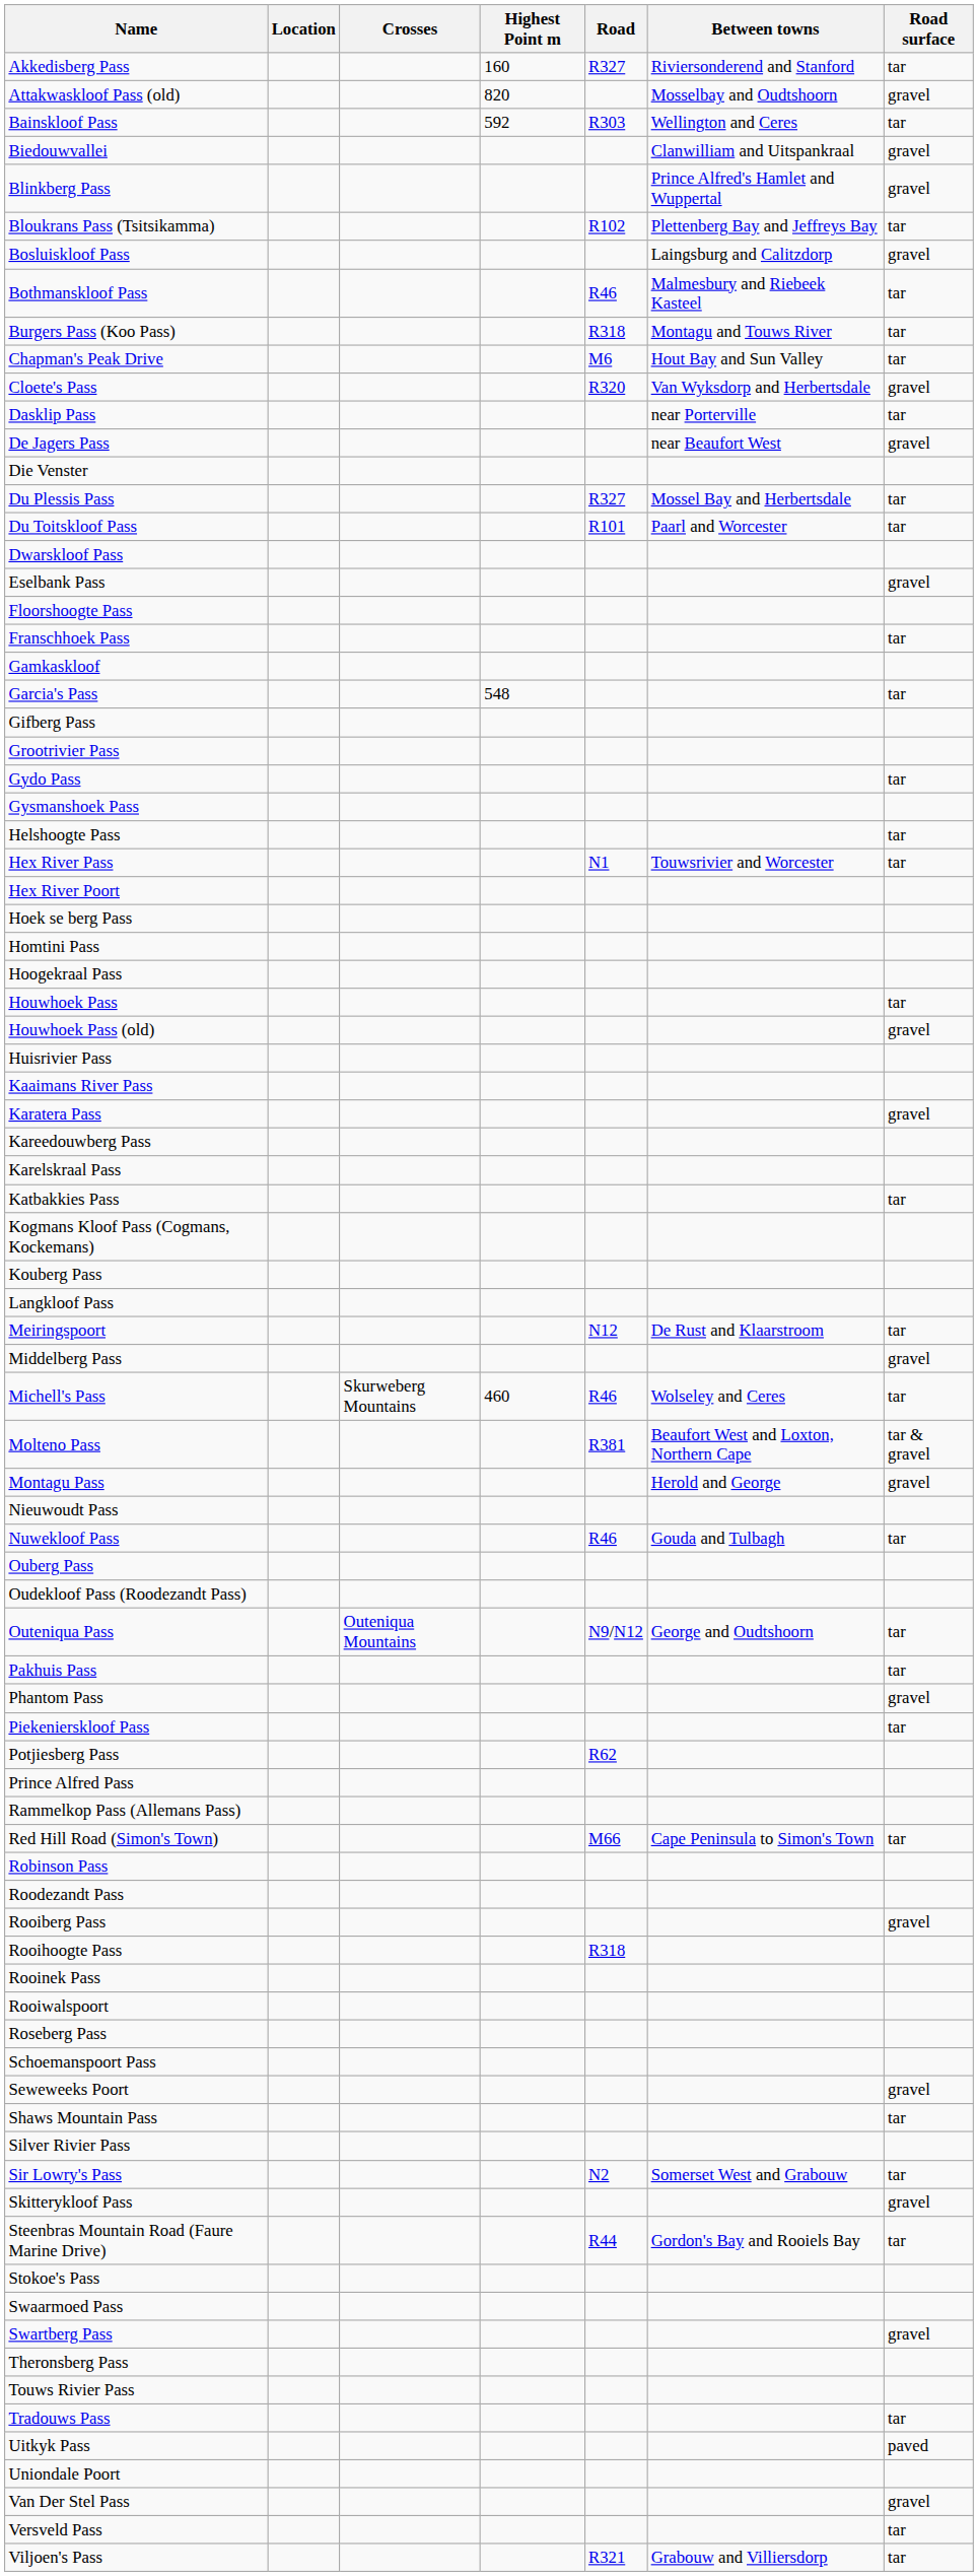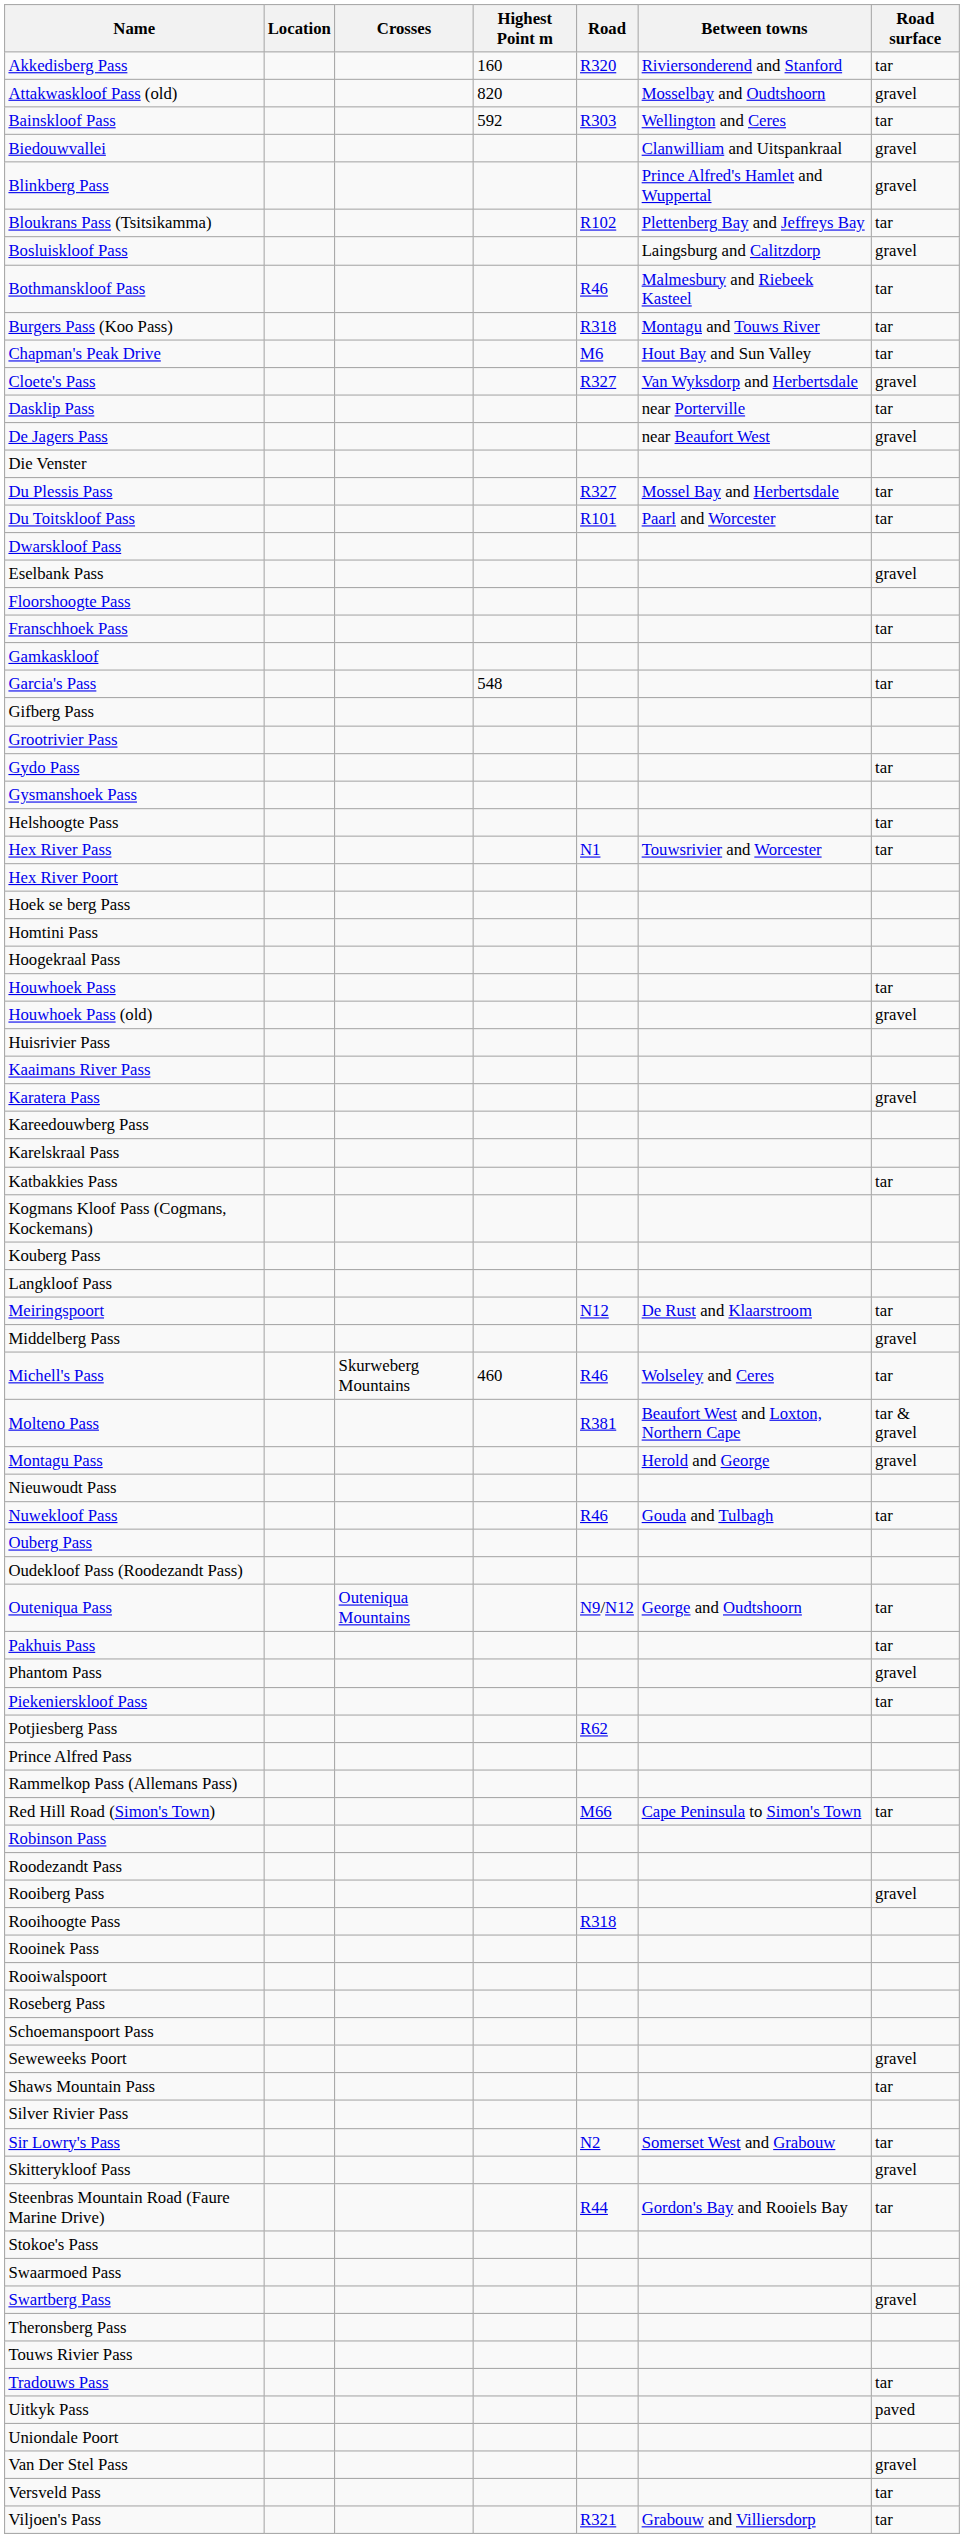Akkedisberg Pass | Road: R327 -> R320
Cloete's Pass | Road: R320 -> R327
